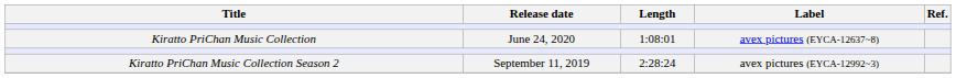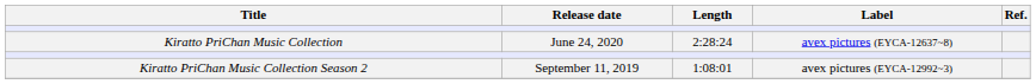Kiratto PriChan Music Collection | Length: 1:08:01 -> 2:28:24
Kiratto PriChan Music Collection Season 2 | Length: 2:28:24 -> 1:08:01
